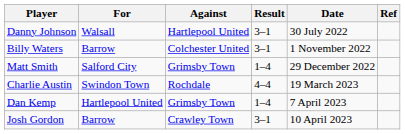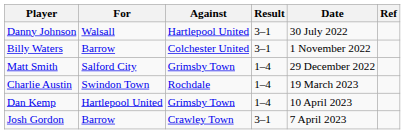Charlie Austin | Result: 4–4 -> 1–4
Dan Kemp | Date: 7 April 2023 -> 10 April 2023
Josh Gordon | Date: 10 April 2023 -> 7 April 2023
